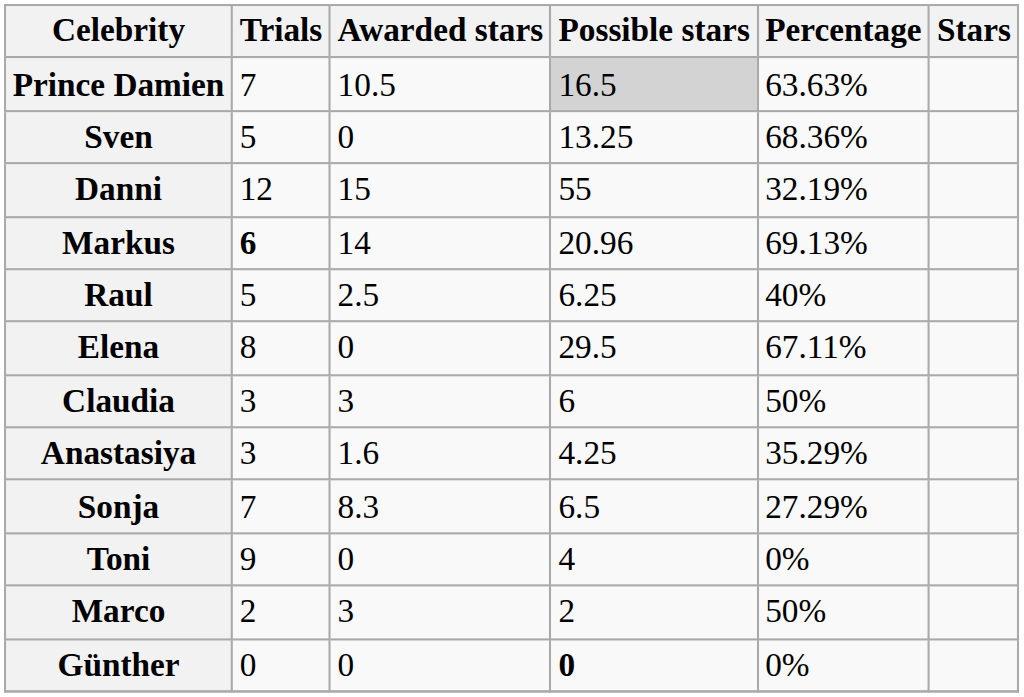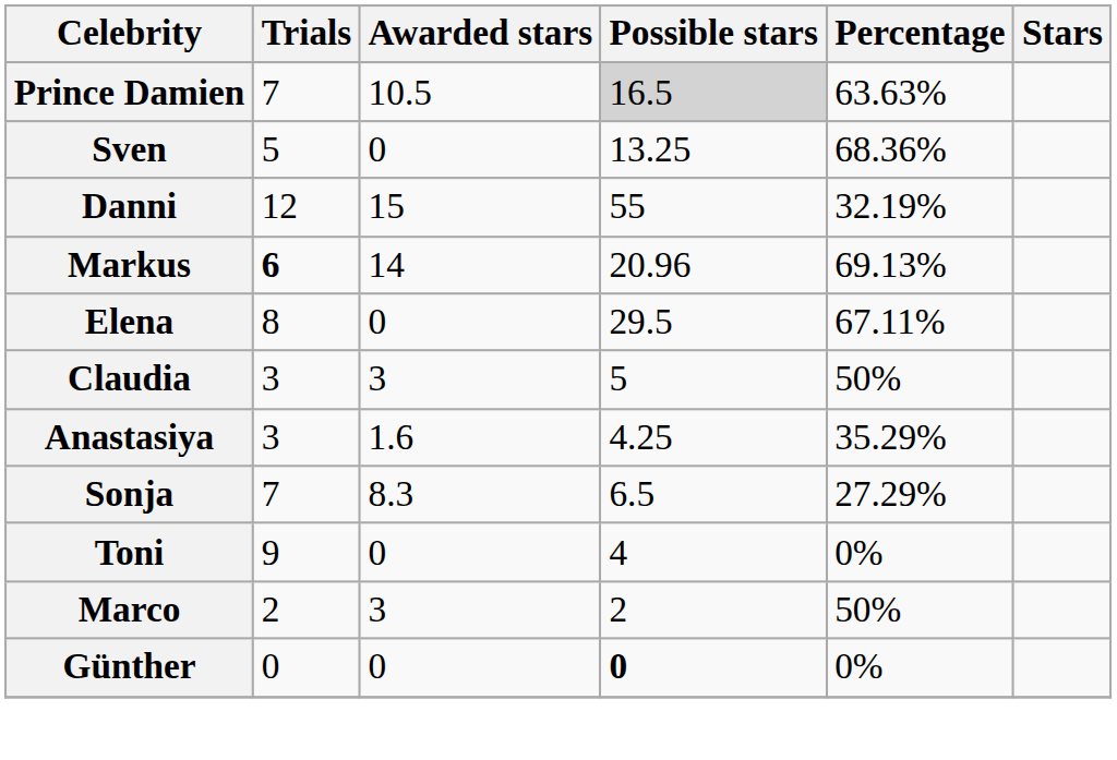- row: Raul | 5 | 2.5 | 6.25 | 40%
Claudia | Possible stars: 6 -> 5
